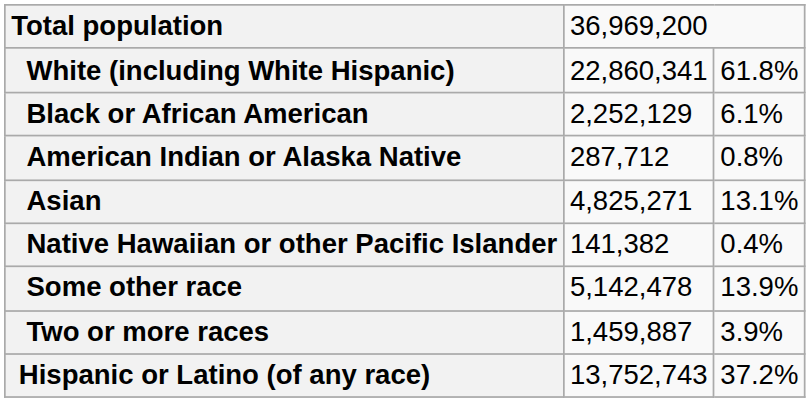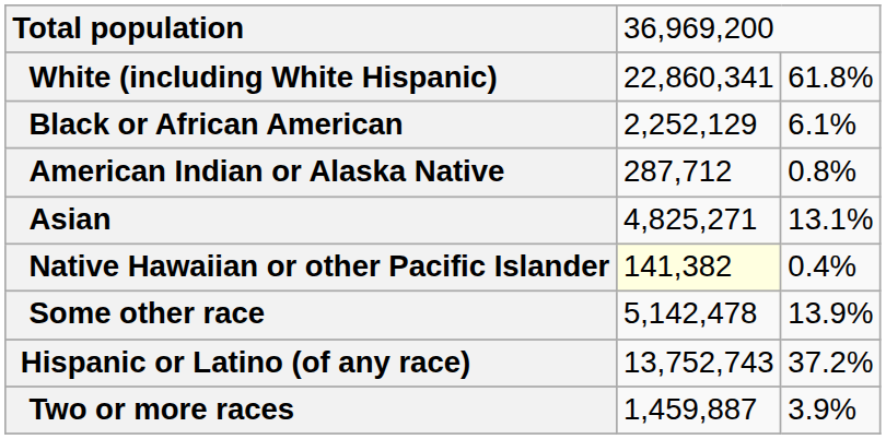Native Hawaiian or other Pacific Islander | column 2: no background -> lightyellow background
rows swapped: Two or more races <-> Hispanic or Latino (of any race)
